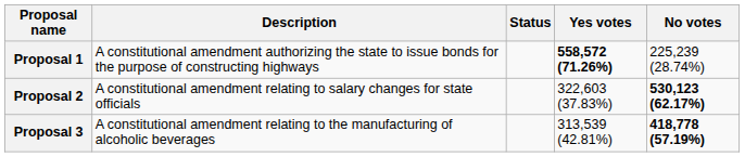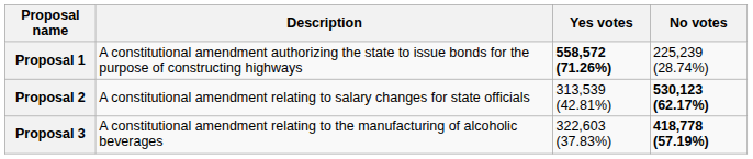- column: Status
Proposal 2 | Yes votes: 322,603 (37.83%) -> 313,539 (42.81%)
Proposal 3 | Yes votes: 313,539 (42.81%) -> 322,603 (37.83%)
